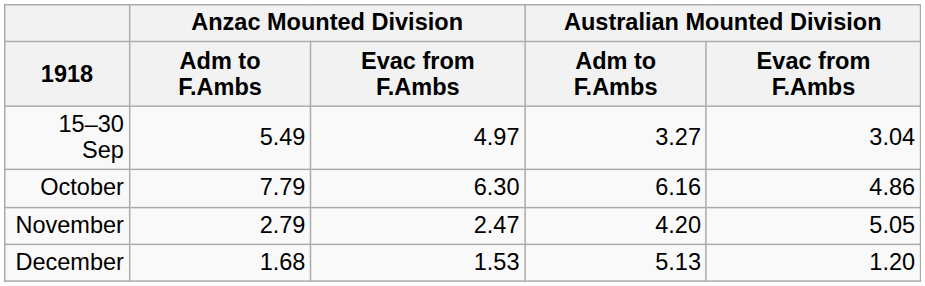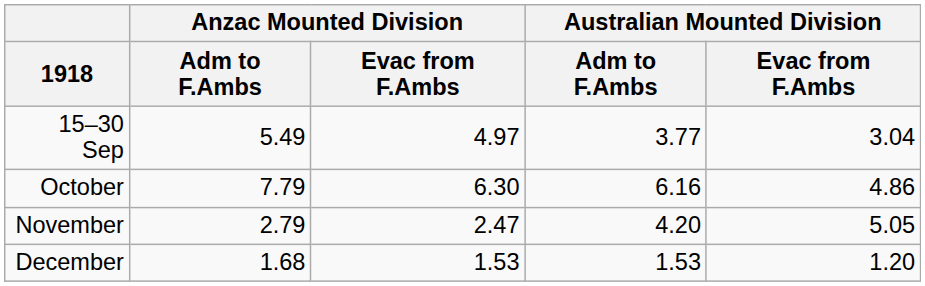15–30 Sep | Australian Mounted Division / Adm to F.Ambs: 3.27 -> 3.77
December | Australian Mounted Division / Adm to F.Ambs: 5.13 -> 1.53
